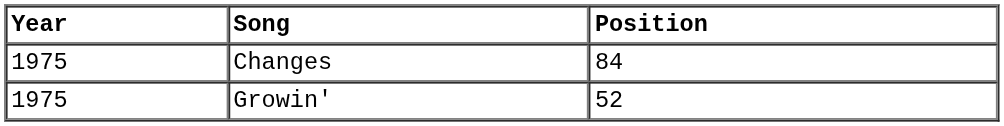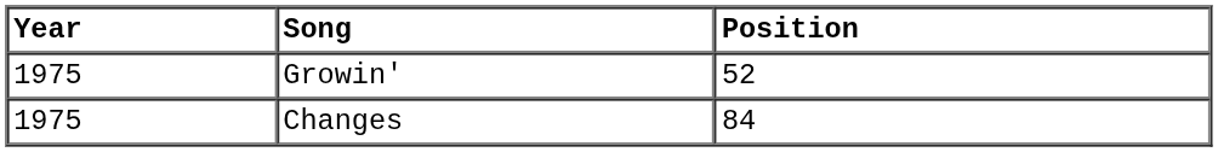rows swapped: Changes <-> Growin'
